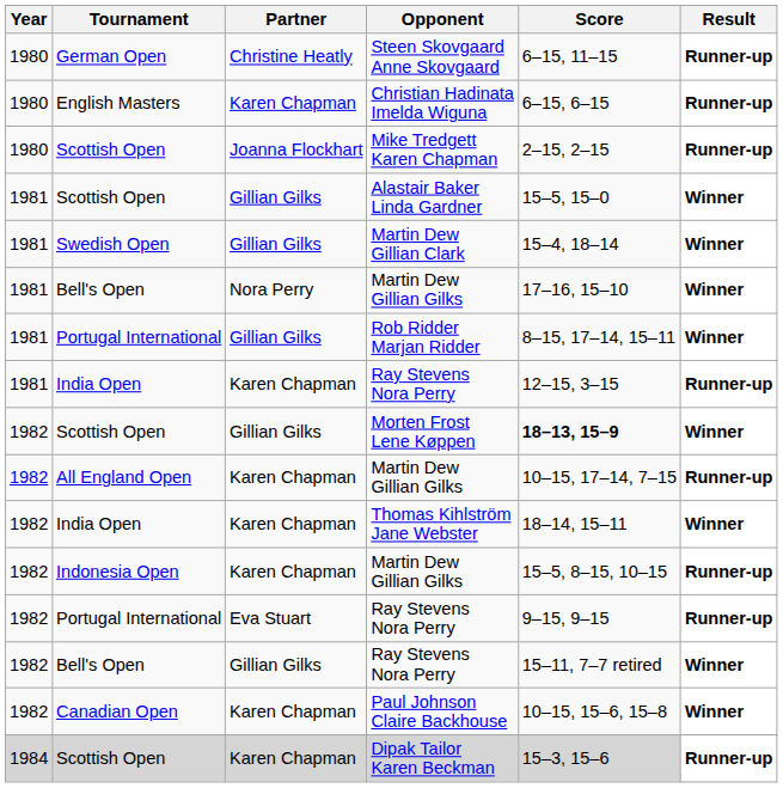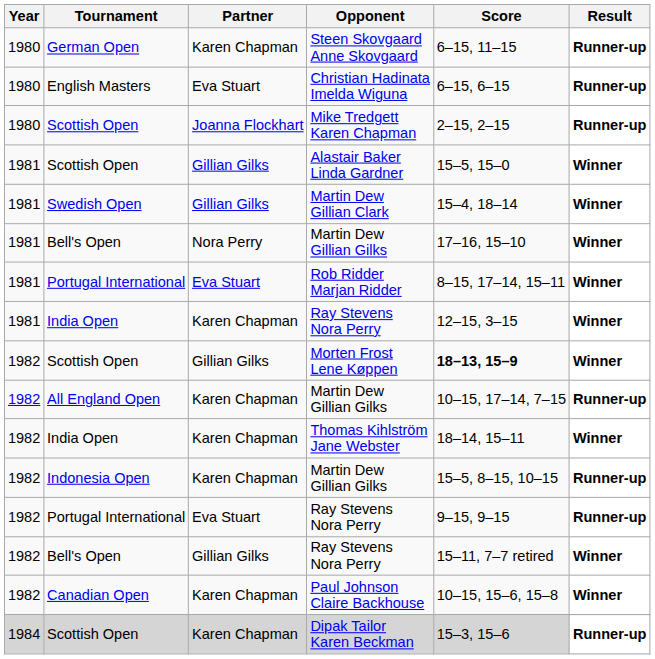Steen Skovgaard Anne Skovgaard | Partner: Christine Heatly -> Karen Chapman
Christian Hadinata Imelda Wiguna | Partner: Karen Chapman -> Eva Stuart
Rob Ridder Marjan Ridder | Partner: Gillian Gilks -> Eva Stuart
India Open / Ray Stevens Nora Perry | Result: Runner-up -> Winner
